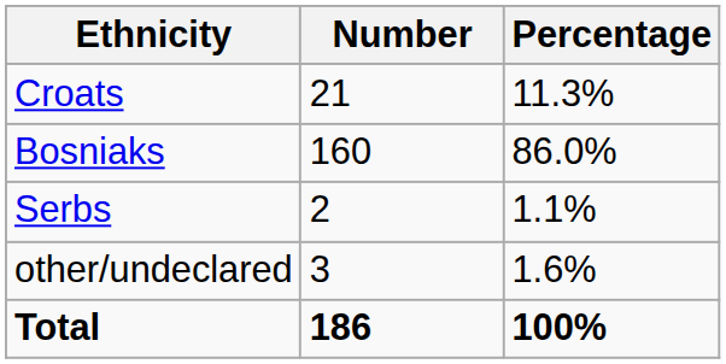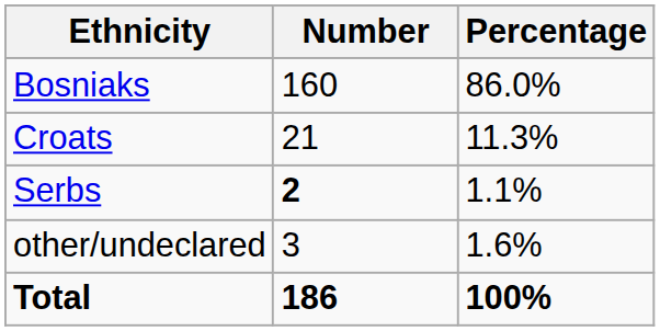rows swapped: Bosniaks <-> Croats
Serbs | Number: normal -> bold
